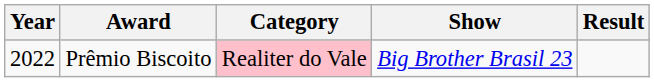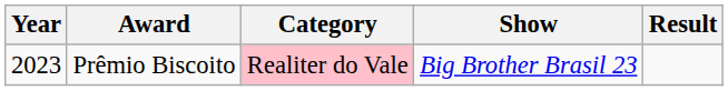Prêmio Biscoito | Year: 2022 -> 2023
